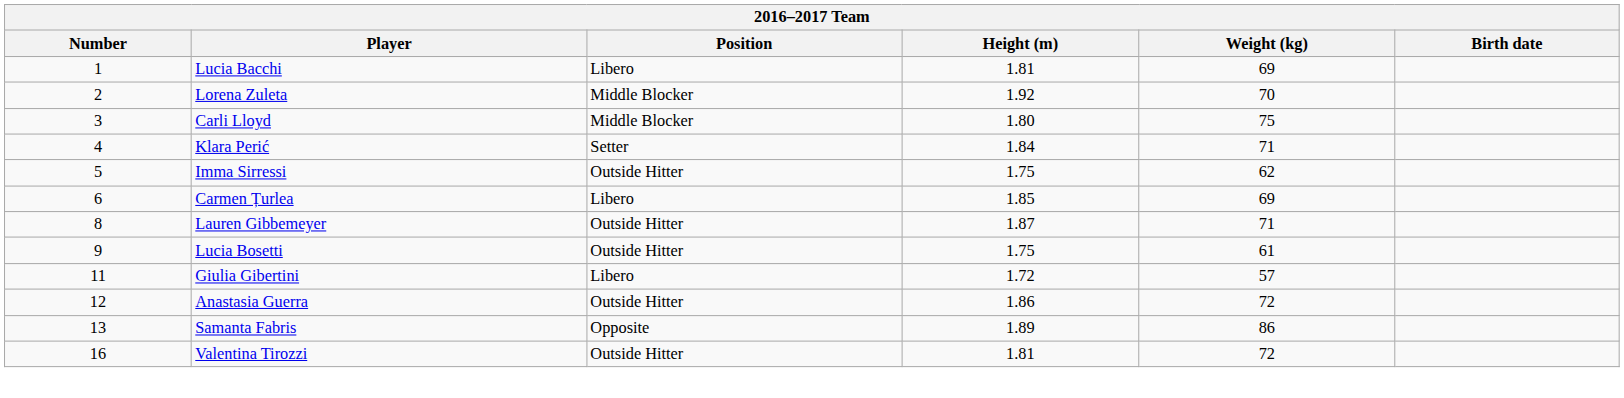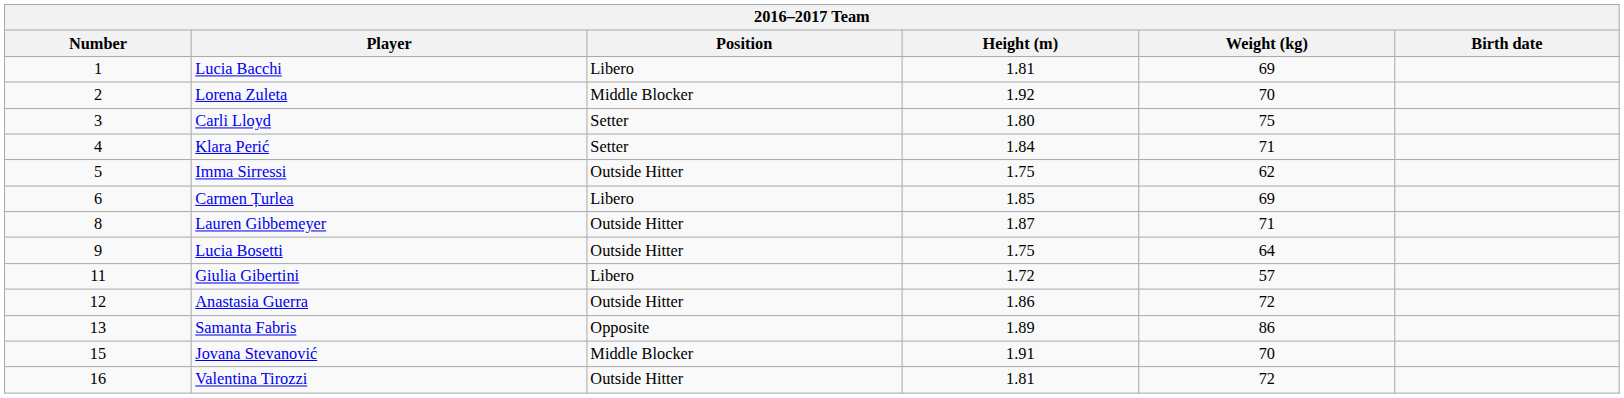Carli Lloyd | Position: Middle Blocker -> Setter
Lucia Bosetti | Weight (kg): 61 -> 64
+ row: 15 | Jovana Stevanović | Middle Blocker | 1.91 | 70
